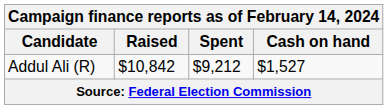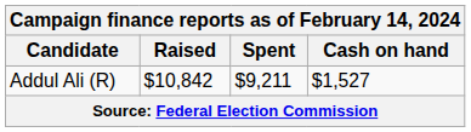Addul Ali (R) | Spent: $9,212 -> $9,211
